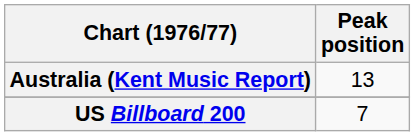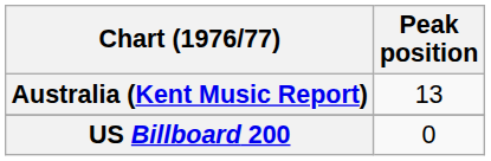US Billboard 200 | Peak position: 7 -> 0
